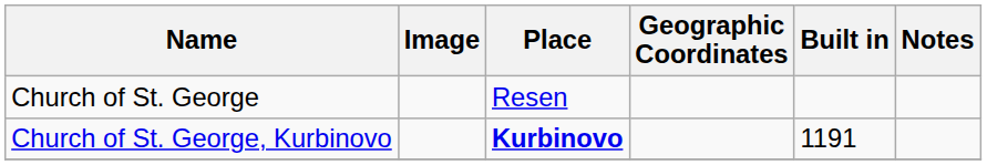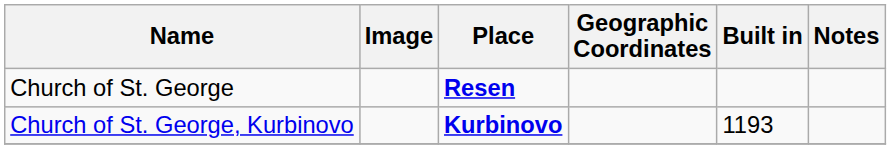Church of St. George | Place: normal -> bold
Church of St. George, Kurbinovo | Built in: 1191 -> 1193
